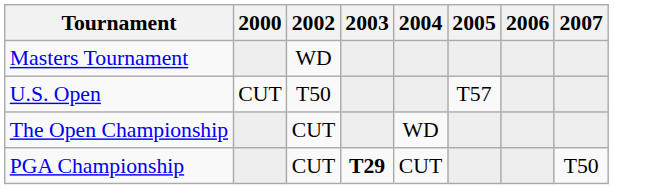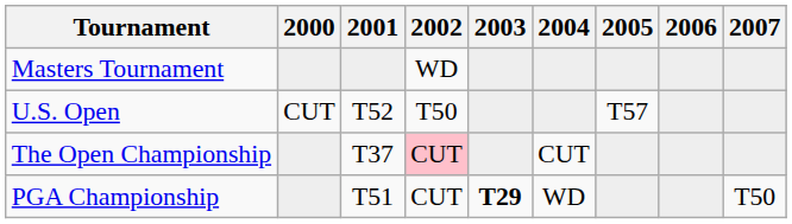+ column: 2001 | T52 | T37 | T51
The Open Championship | 2002: no background -> pink background
The Open Championship | 2004: WD -> CUT
PGA Championship | 2004: CUT -> WD
